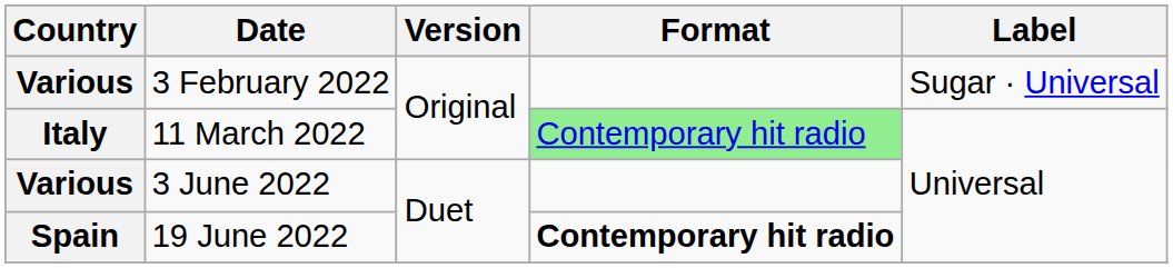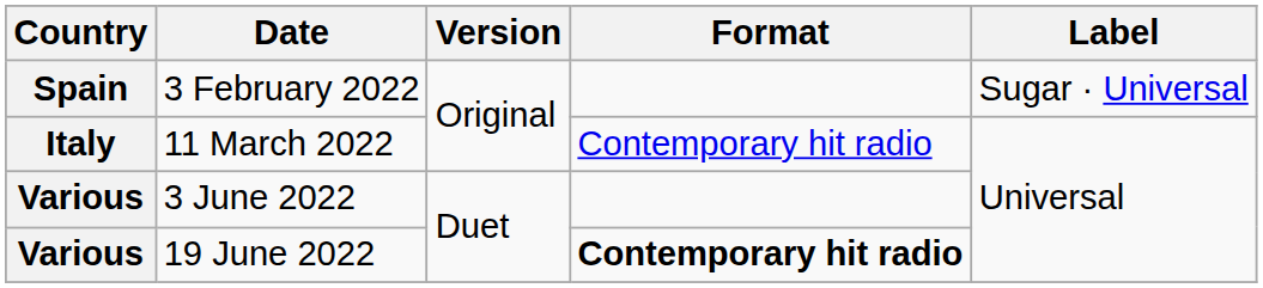3 February 2022 | Country: Various -> Spain
11 March 2022 | Format: lightgreen background -> no background
19 June 2022 | Country: Spain -> Various
